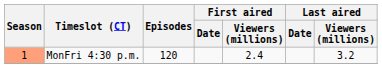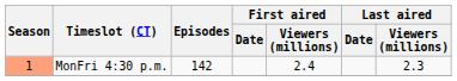MonFri 4:30 p.m. | Episodes: 120 -> 142
MonFri 4:30 p.m. | Last aired / Viewers (millions): 3.2 -> 2.3
